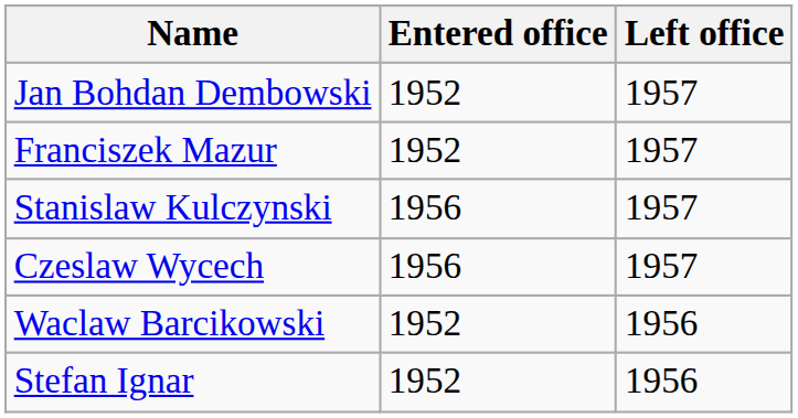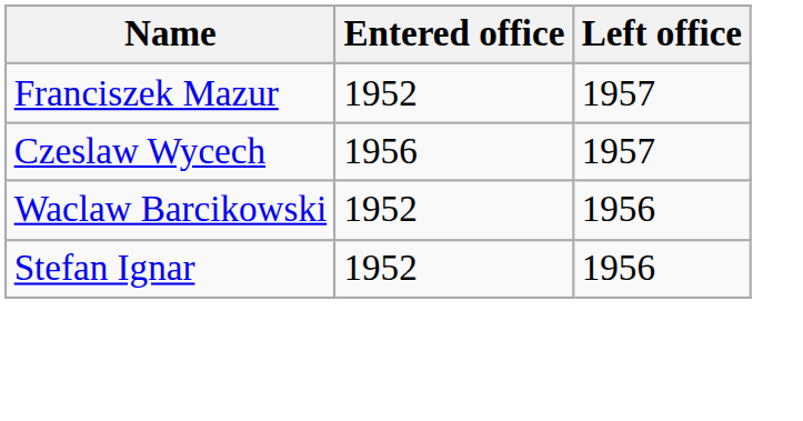- row: Jan Bohdan Dembowski | 1952 | 1957
- row: Stanislaw Kulczynski | 1956 | 1957
